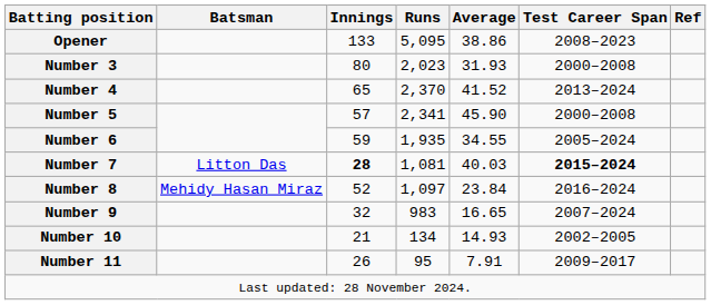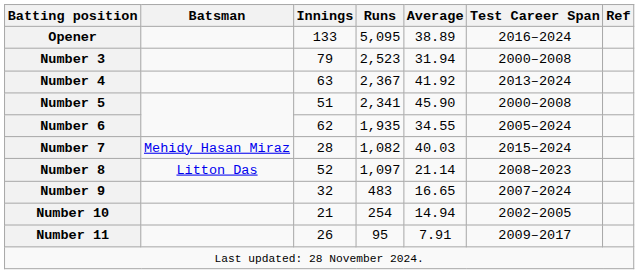Opener | Average: 38.86 -> 38.89
Opener | Test Career Span: 2008–2023 -> 2016–2024
Number 3 | Innings: 80 -> 79
Number 3 | Runs: 2,023 -> 2,523
Number 3 | Average: 31.93 -> 31.94
Number 4 | Innings: 65 -> 63
Number 4 | Runs: 2,370 -> 2,367
Number 4 | Average: 41.52 -> 41.92
Number 5 | Innings: 57 -> 51
Number 6 | Innings: 59 -> 62
Number 7 | Batsman: Litton Das -> Mehidy Hasan Miraz
Number 7 | Innings: bold -> normal
Number 7 | Runs: 1,081 -> 1,082
Number 7 | Test Career Span: bold -> normal
Number 8 | Batsman: Mehidy Hasan Miraz -> Litton Das
Number 8 | Average: 23.84 -> 21.14
Number 8 | Test Career Span: 2016–2024 -> 2008–2023
Number 9 | Runs: 983 -> 483
Number 10 | Runs: 134 -> 254
Number 10 | Average: 14.93 -> 14.94
